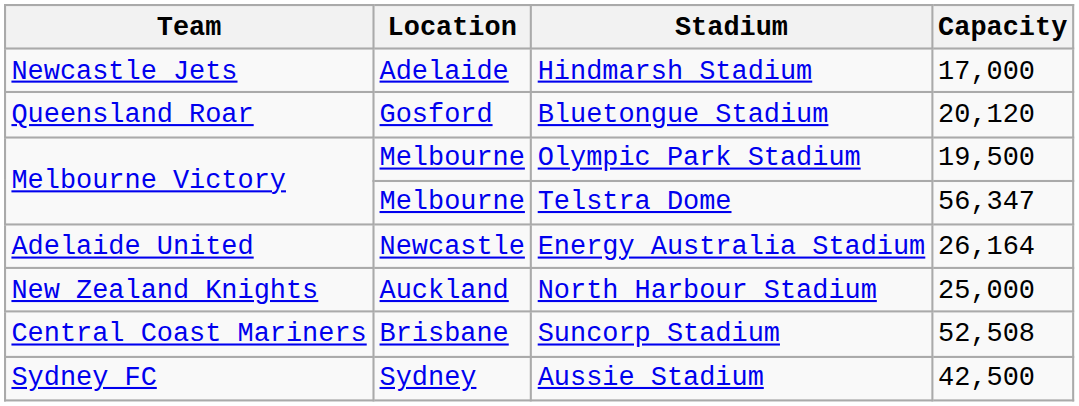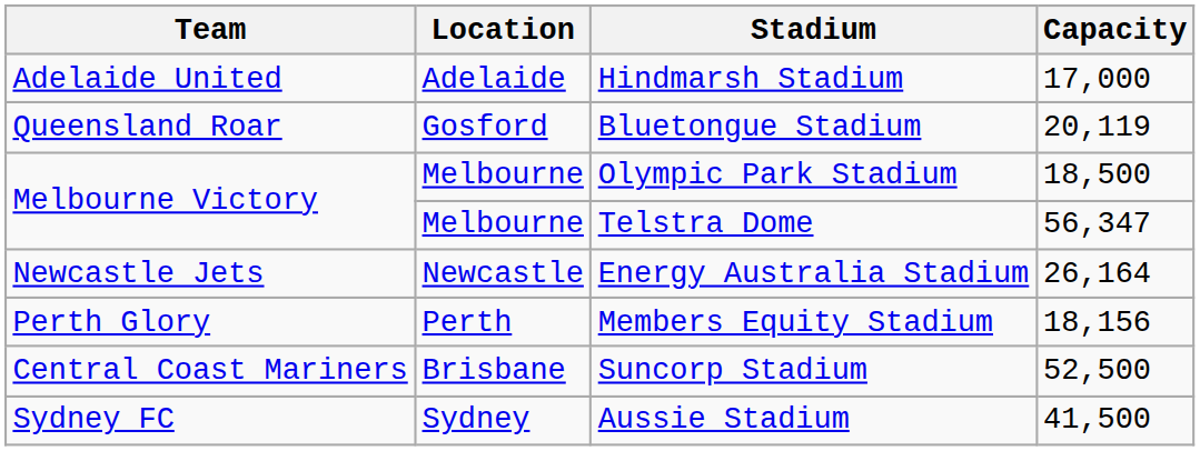Hindmarsh Stadium | Team: Newcastle Jets -> Adelaide United
Bluetongue Stadium | Capacity: 20,120 -> 20,119
Olympic Park Stadium | Capacity: 19,500 -> 18,500
Energy Australia Stadium | Team: Adelaide United -> Newcastle Jets
- row: New Zealand Knights | Auckland | North Harbour Stadium | 25,000
+ row: Perth Glory | Perth | Members Equity Stadium | 18,156
Suncorp Stadium | Capacity: 52,508 -> 52,500
Aussie Stadium | Capacity: 42,500 -> 41,500
